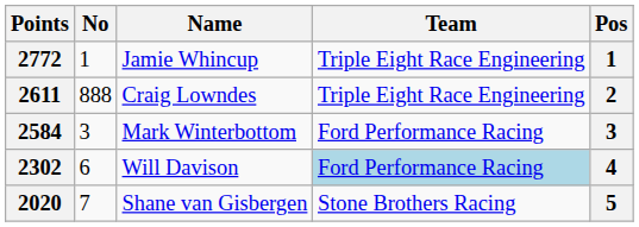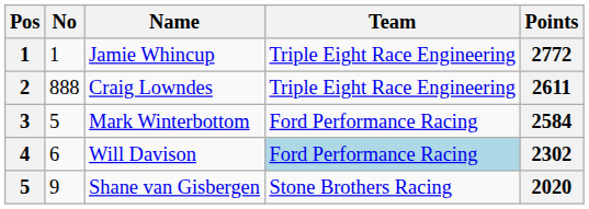columns swapped: Pos <-> Points
Mark Winterbottom | No: 3 -> 5
Shane van Gisbergen | No: 7 -> 9
